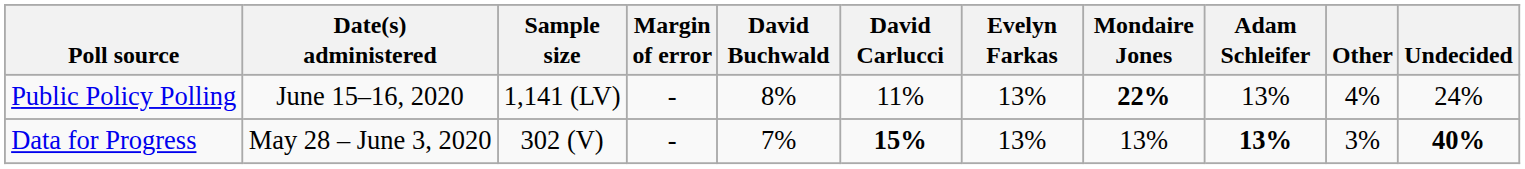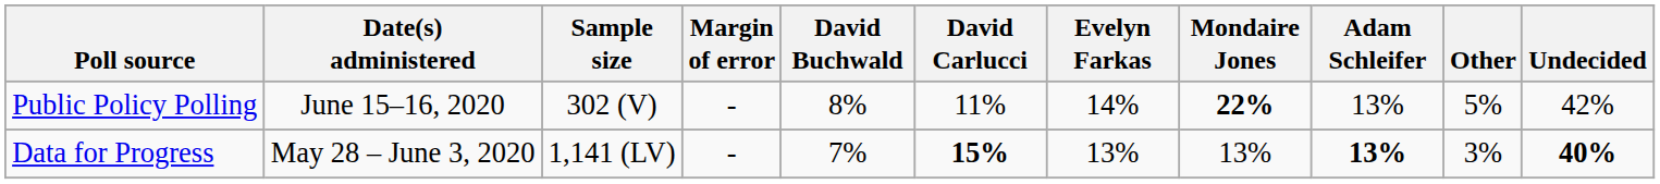Public Policy Polling | Sample size: 1,141 (LV) -> 302 (V)
Public Policy Polling | Evelyn Farkas: 13% -> 14%
Public Policy Polling | Other: 4% -> 5%
Public Policy Polling | Undecided: 24% -> 42%
Data for Progress | Sample size: 302 (V) -> 1,141 (LV)
